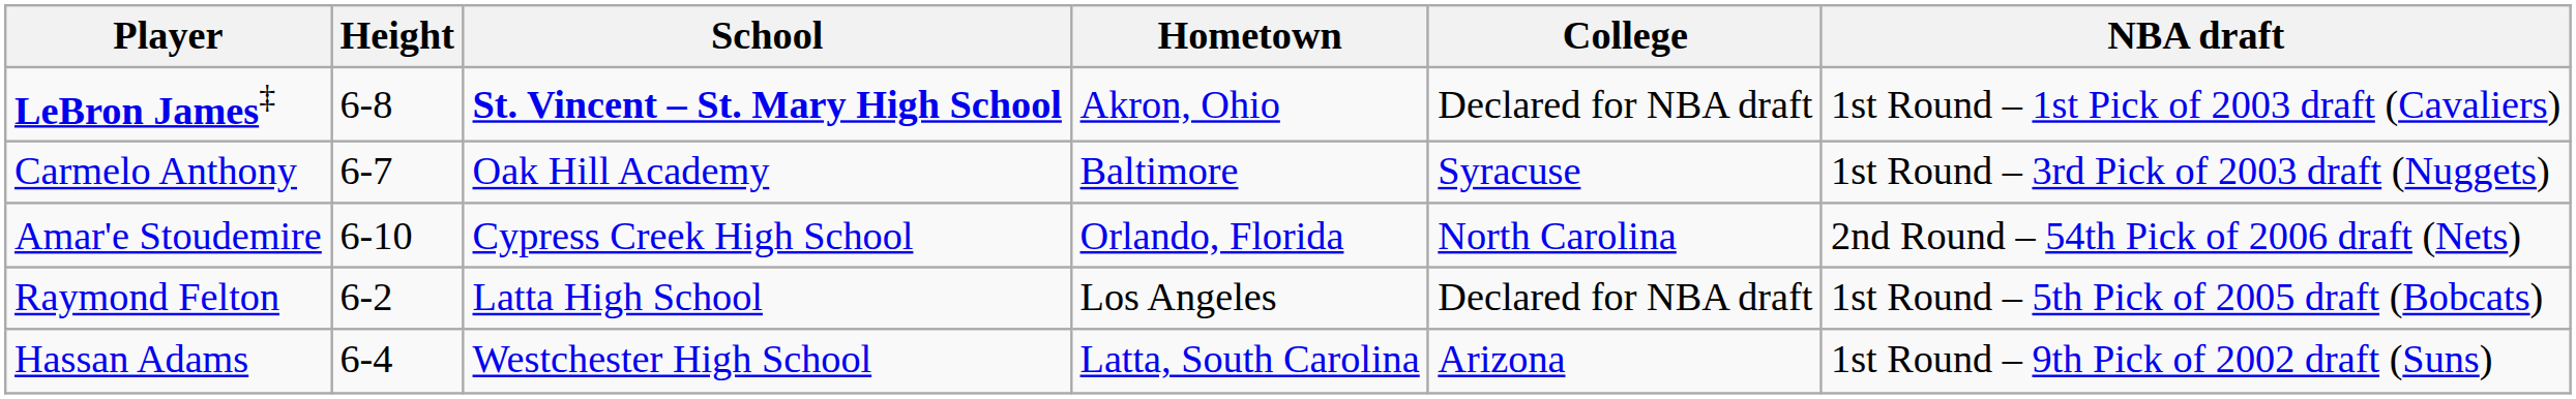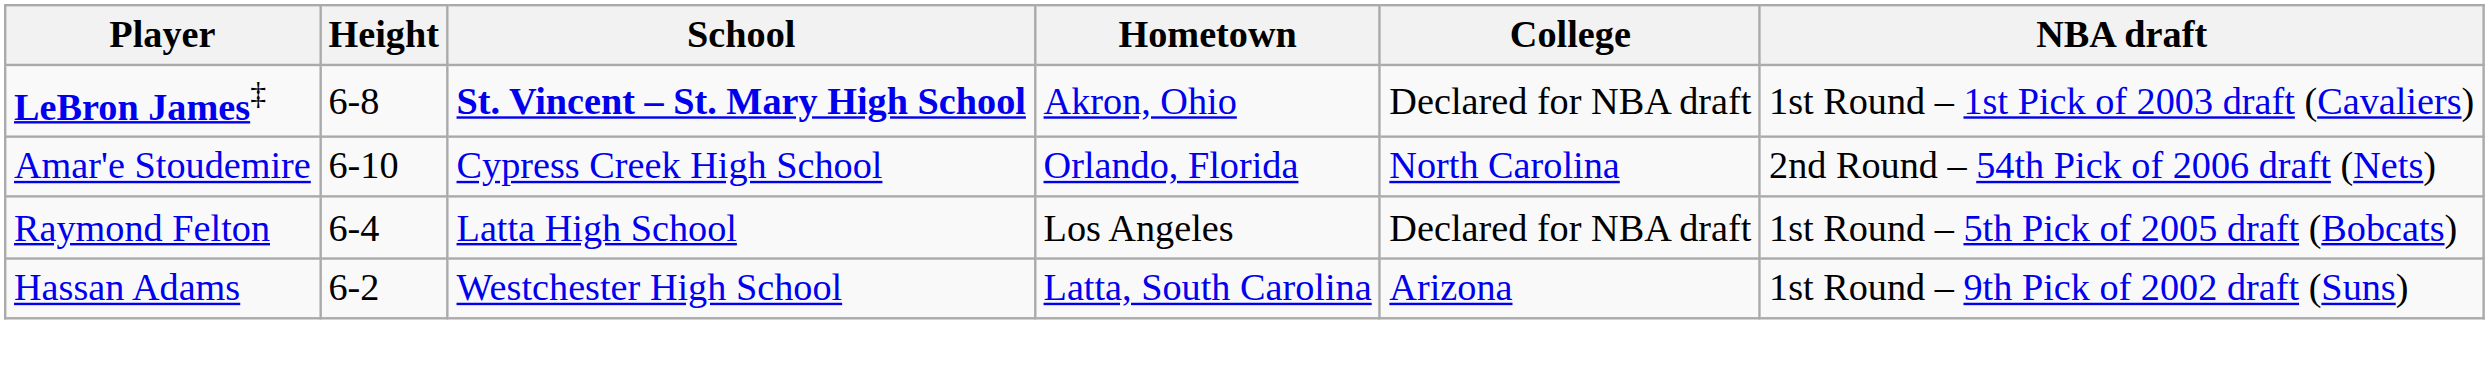- row: Carmelo Anthony | 6-7 | Oak Hill Academy | Baltimore | Syracuse | 1st Round – 3rd Pick of 2003 draft (Nuggets)
Raymond Felton | Height: 6-2 -> 6-4
Hassan Adams | Height: 6-4 -> 6-2
